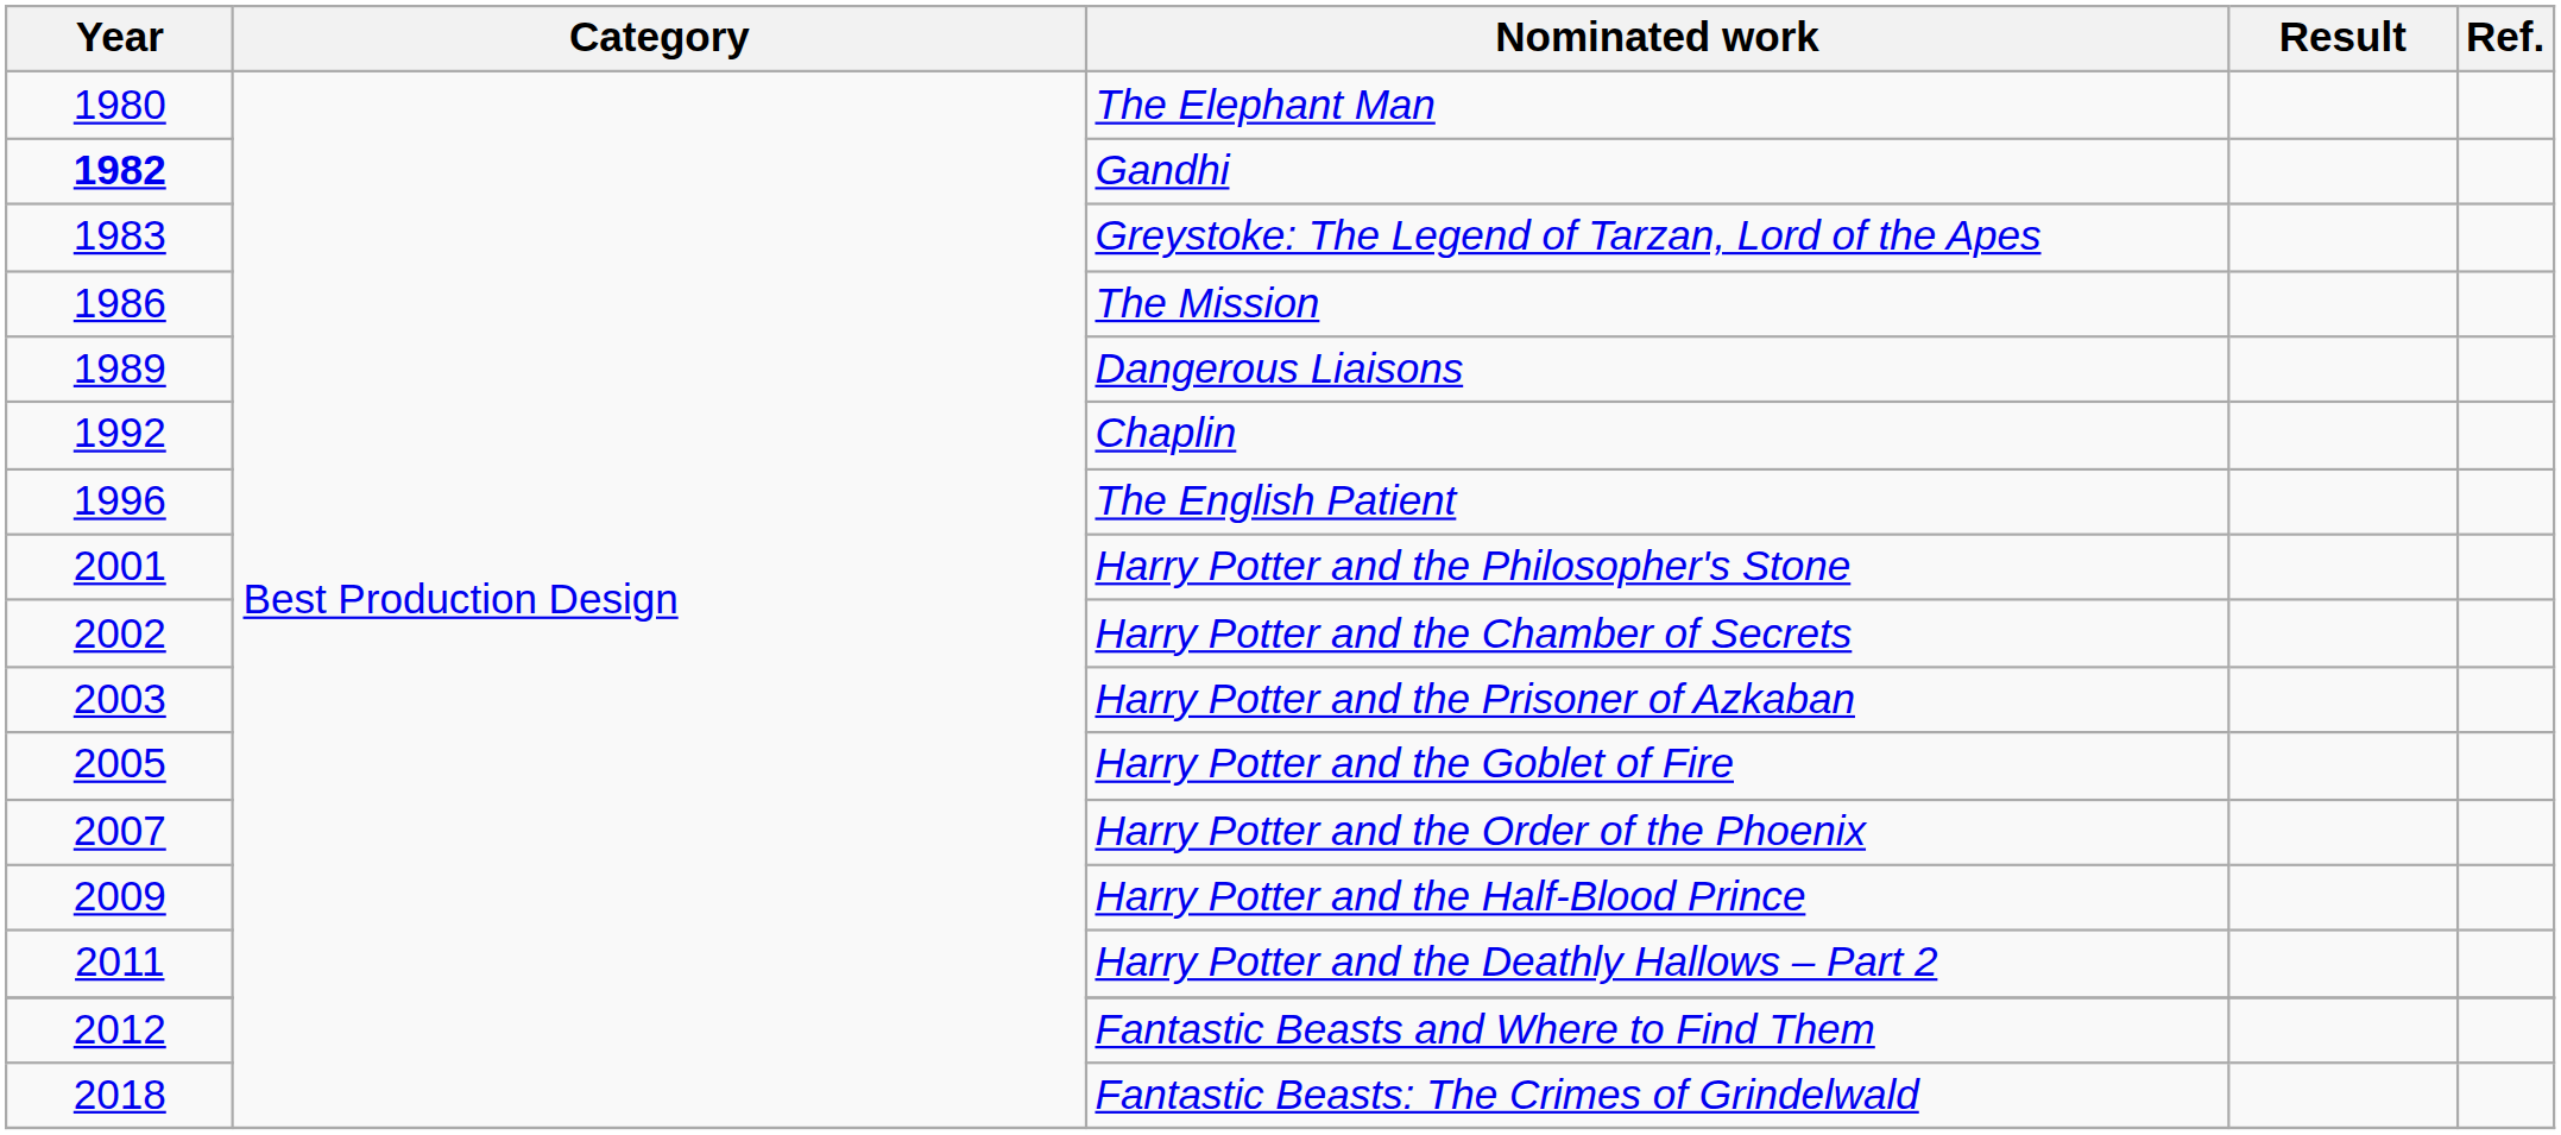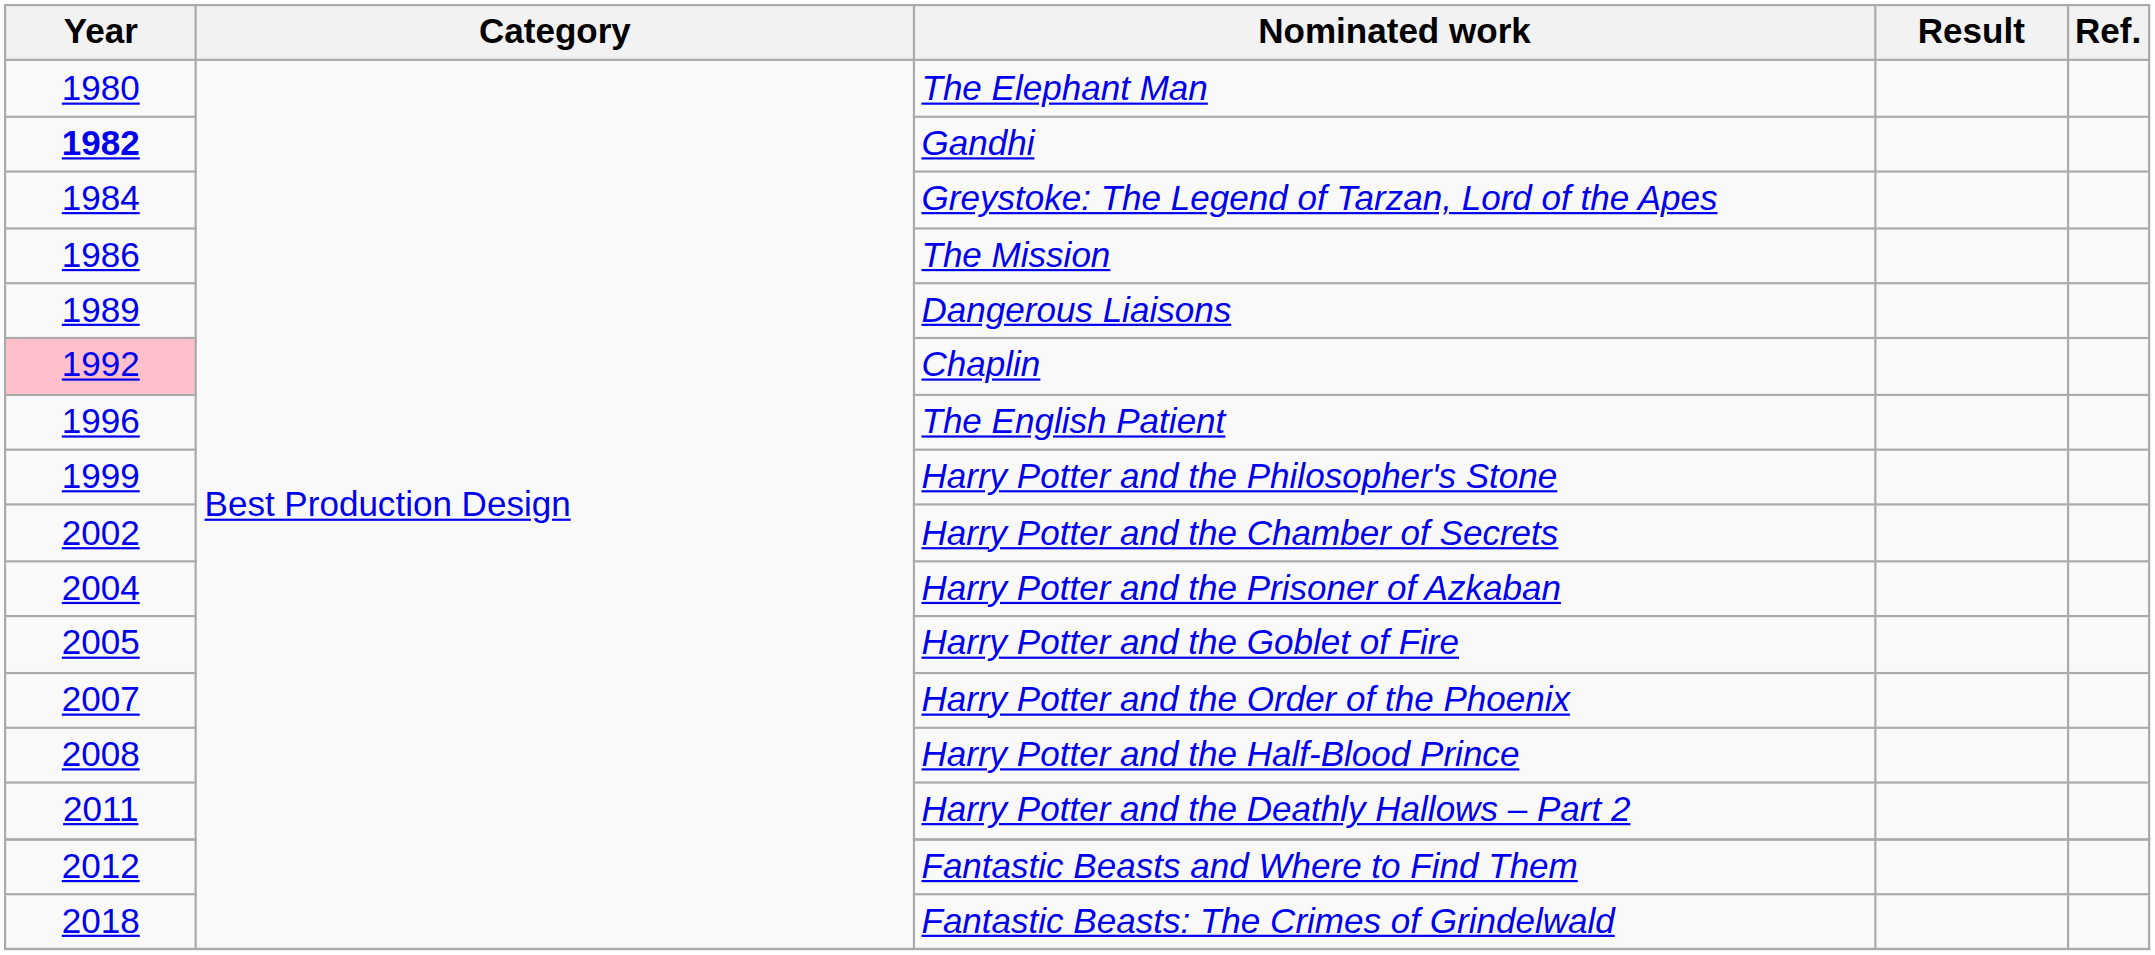Greystoke: The Legend of Tarzan, Lord of the Apes | Year: 1983 -> 1984
Chaplin | Year: no background -> pink background
Harry Potter and the Philosopher's Stone | Year: 2001 -> 1999
Harry Potter and the Prisoner of Azkaban | Year: 2003 -> 2004
Harry Potter and the Half-Blood Prince | Year: 2009 -> 2008
